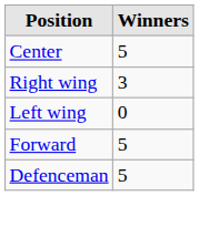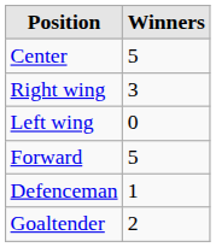Defenceman | Winners: 5 -> 1
+ row: Goaltender | 2
